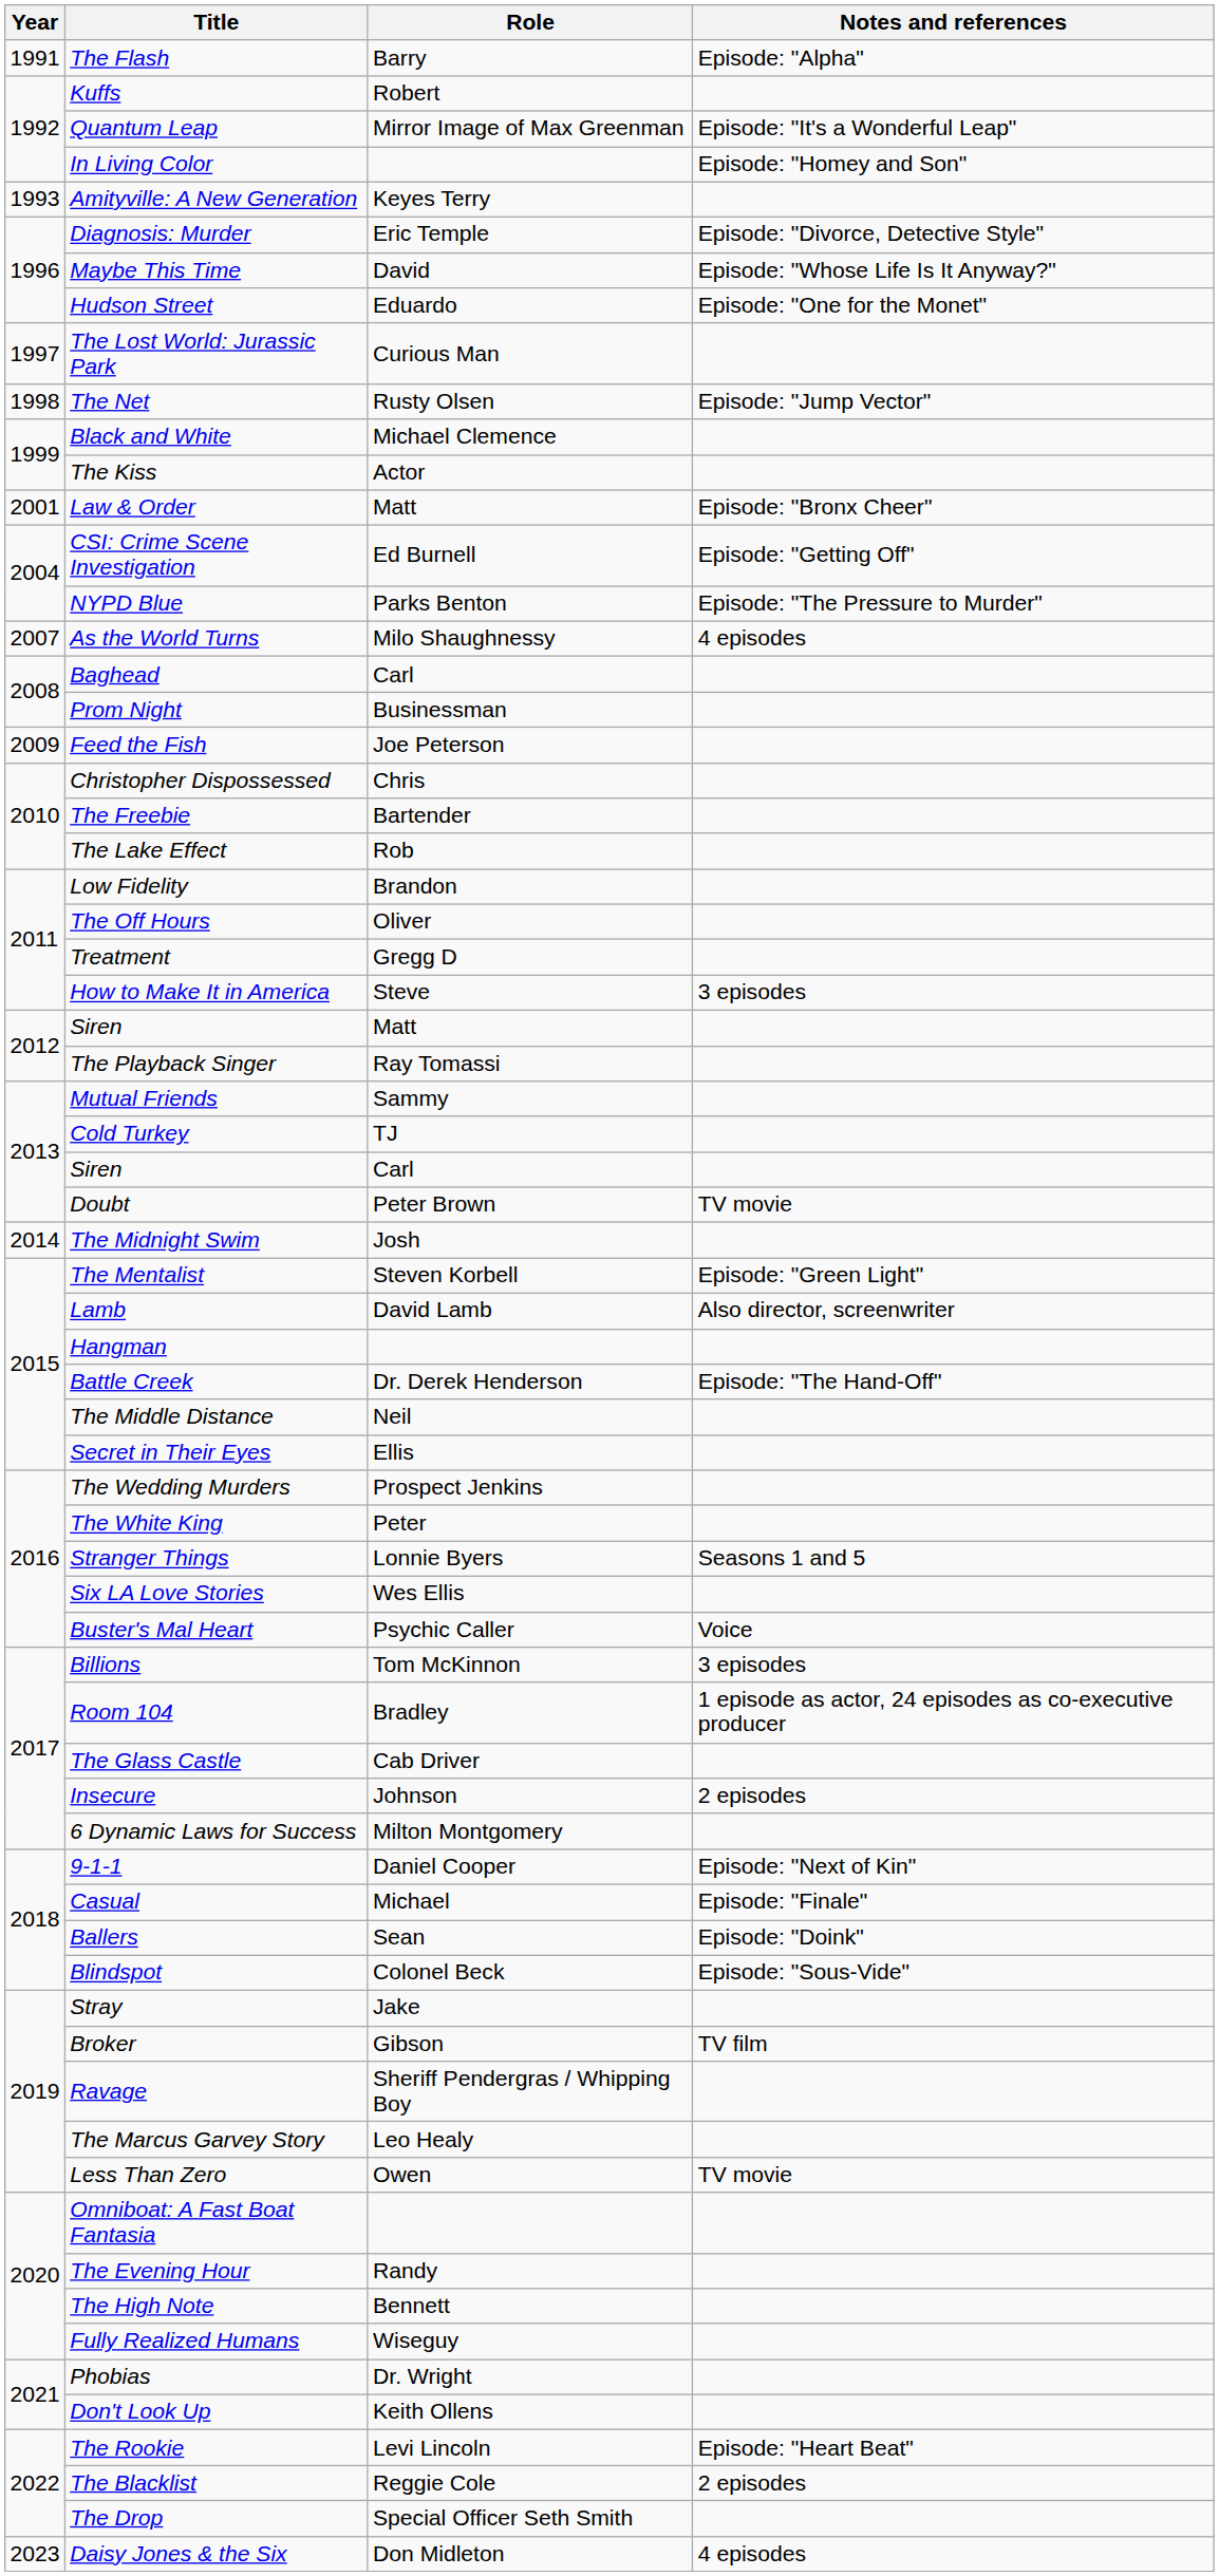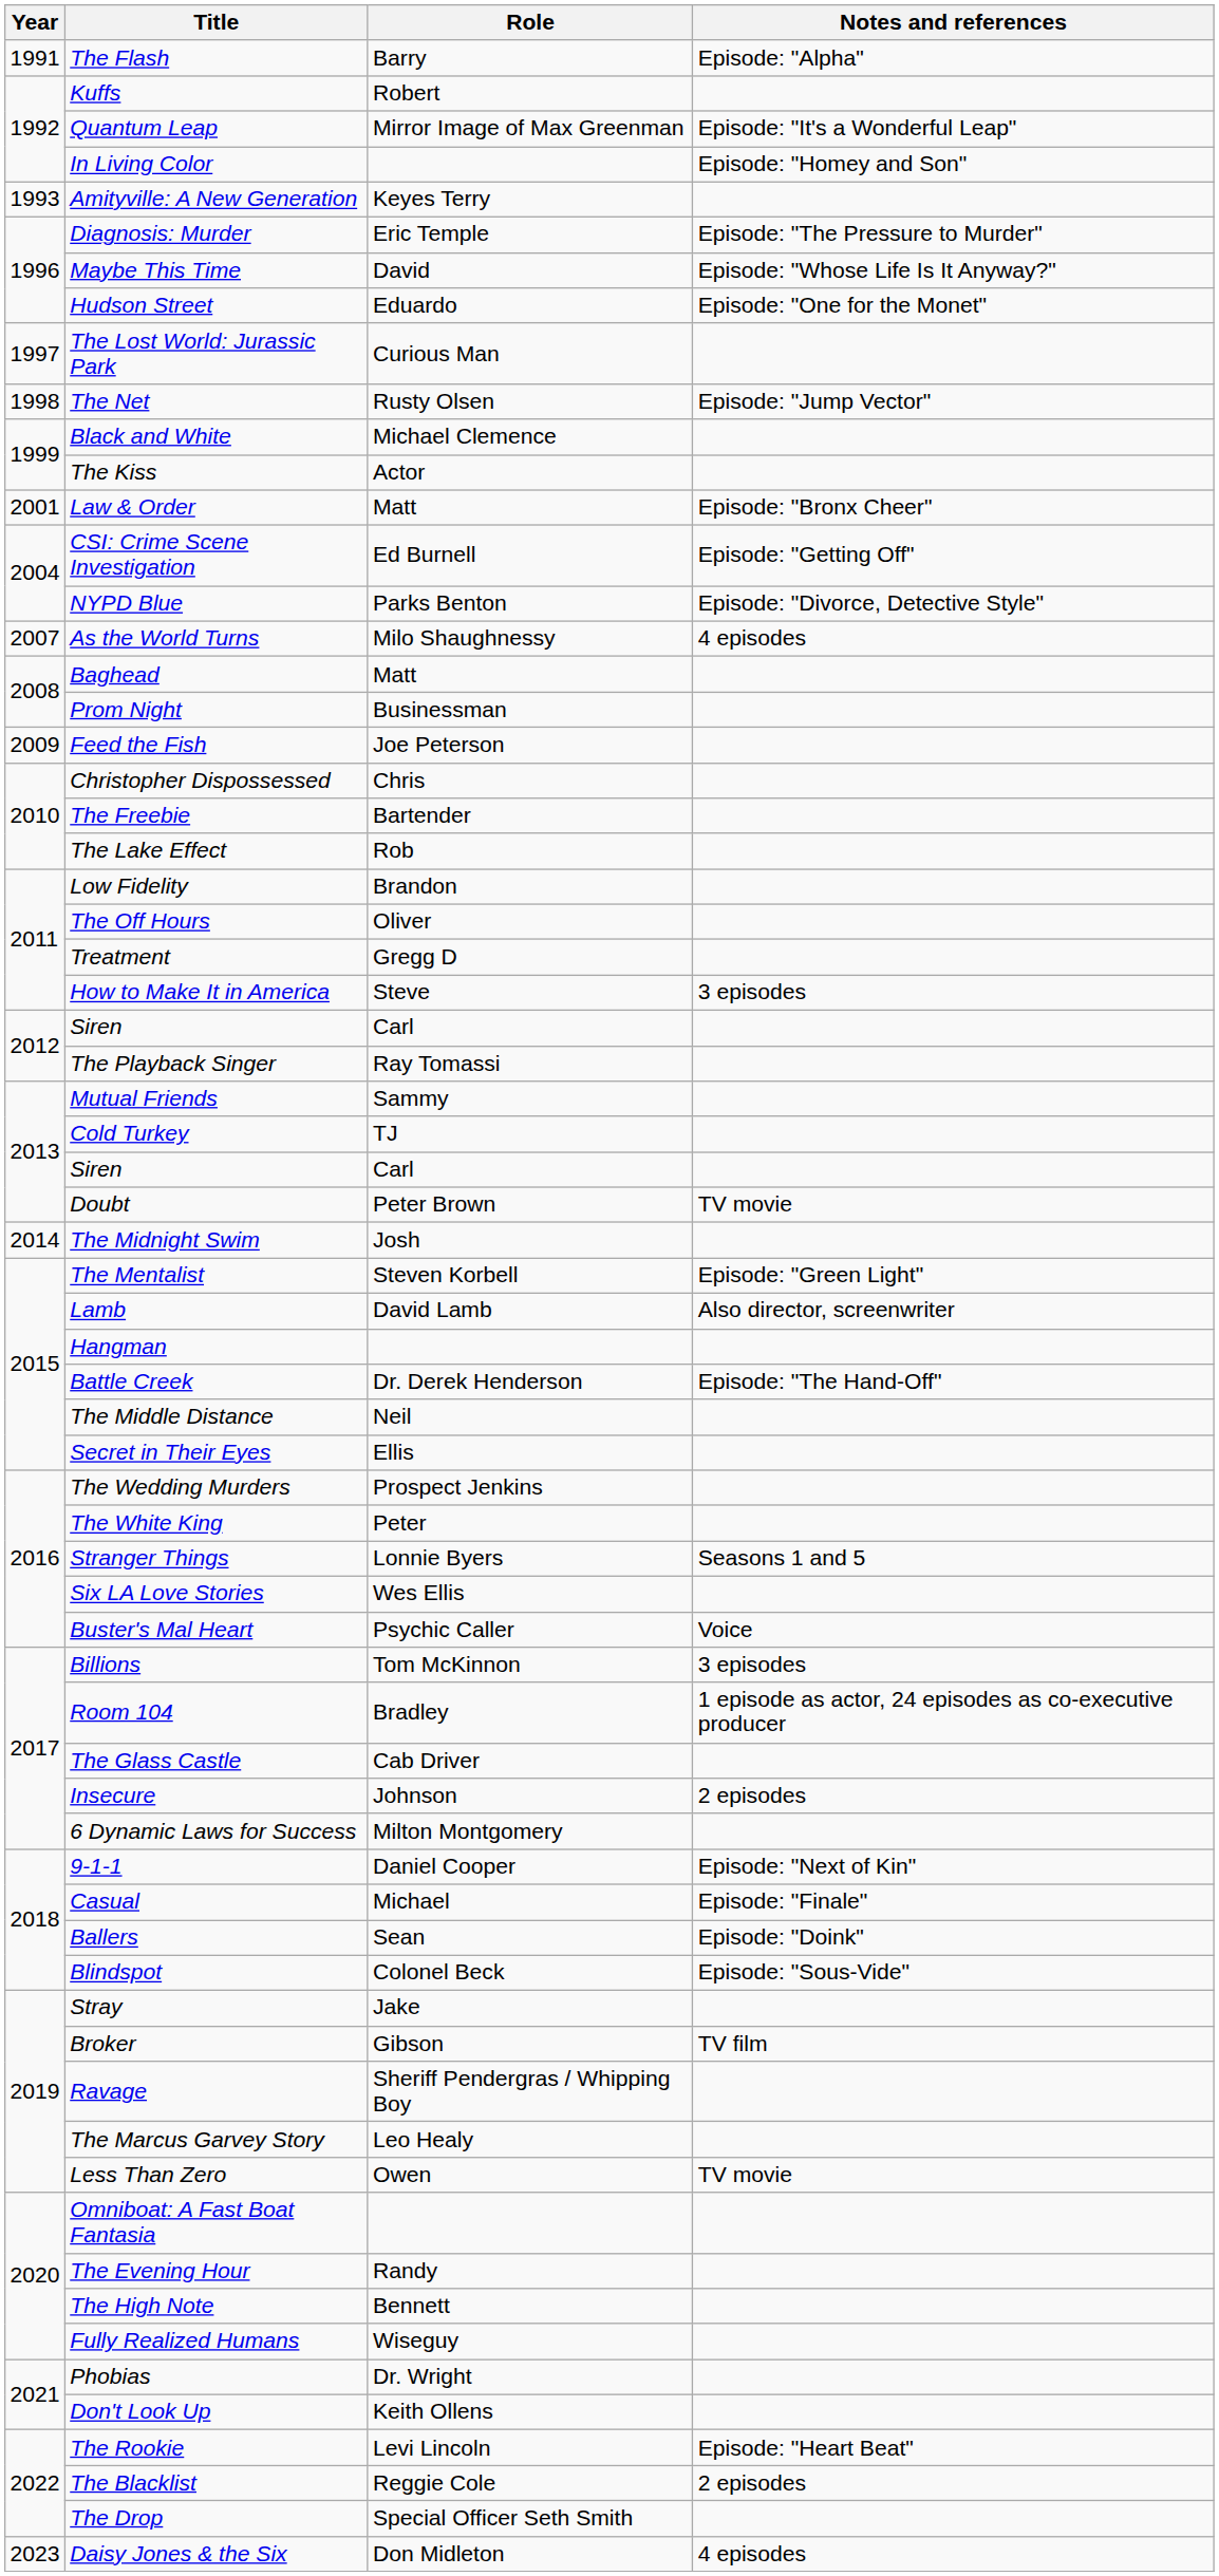Diagnosis: Murder | Notes and references: Episode: "Divorce, Detective Style" -> Episode: "The Pressure to Murder"
NYPD Blue | Notes and references: Episode: "The Pressure to Murder" -> Episode: "Divorce, Detective Style"
Baghead | Role: Carl -> Matt
2012 / Siren | Role: Matt -> Carl
